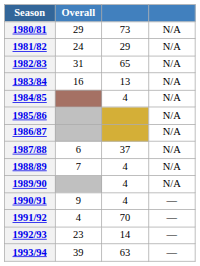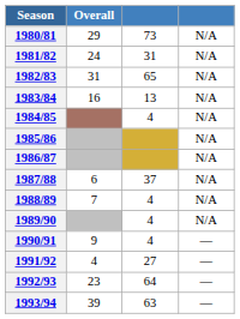1981/82 | column 3: 29 -> 31
1991/92 | column 3: 70 -> 27
1992/93 | column 3: 14 -> 64
